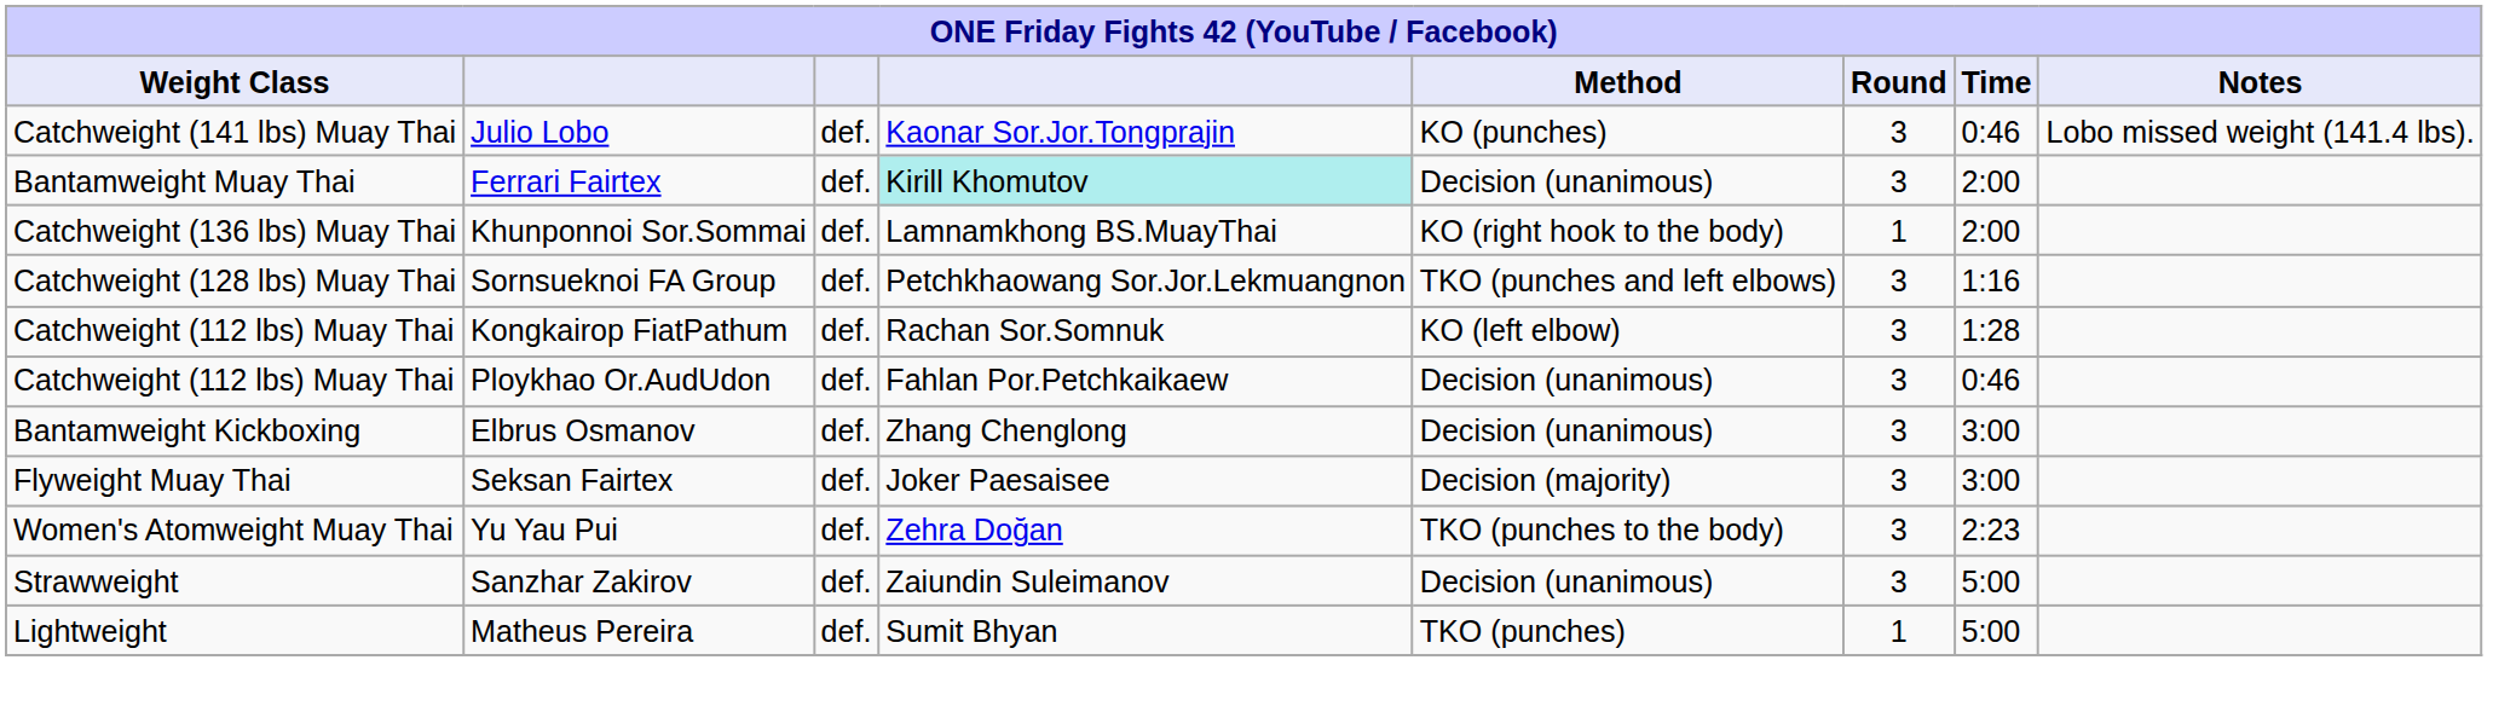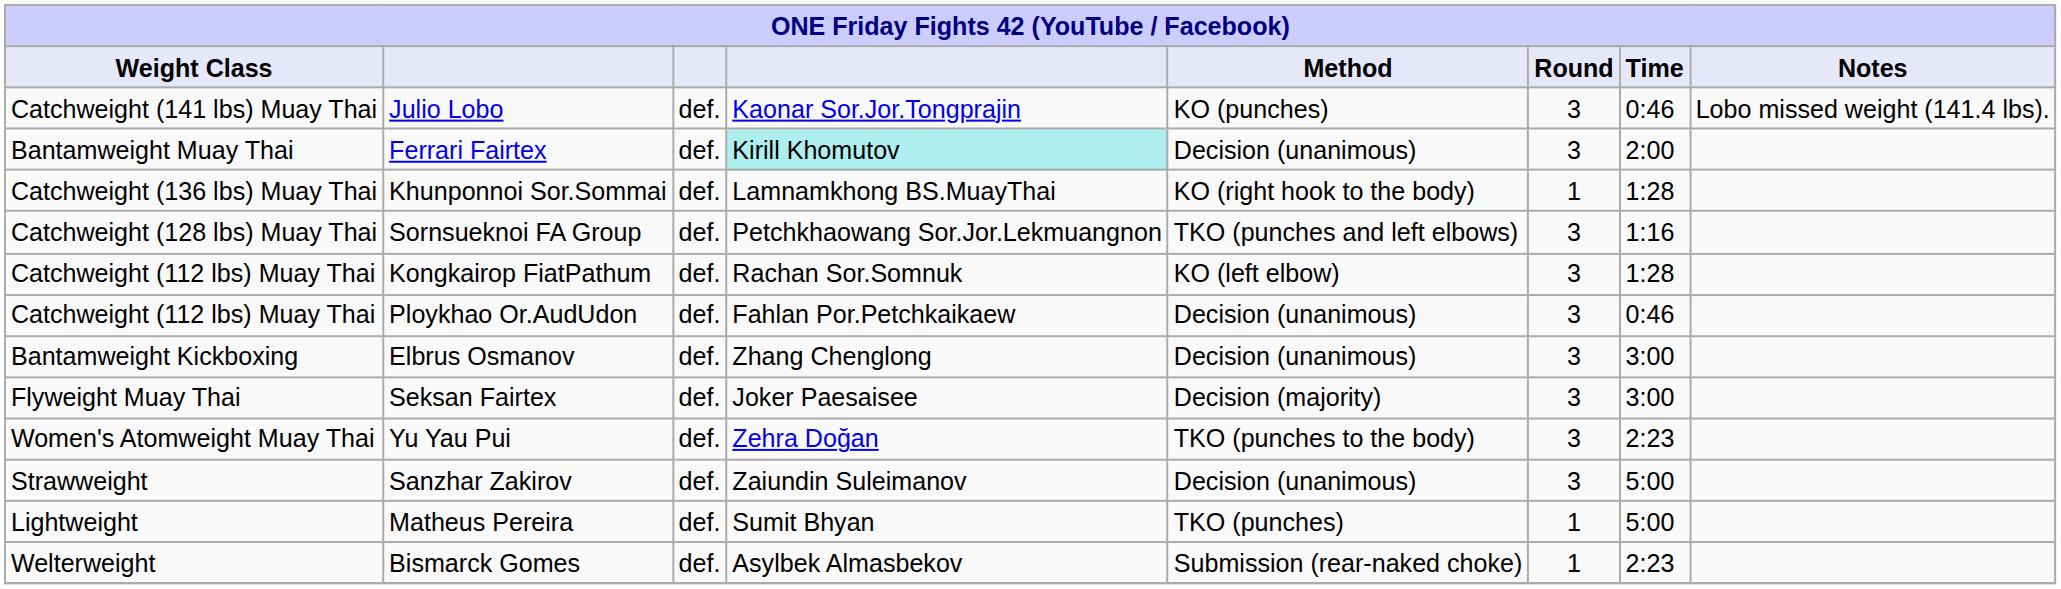Khunponnoi Sor.Sommai | Time: 2:00 -> 1:28
+ row: Welterweight | Bismarck Gomes | def. | Asylbek Almasbekov | Submission (rear-naked choke) | 1 | 2:23
